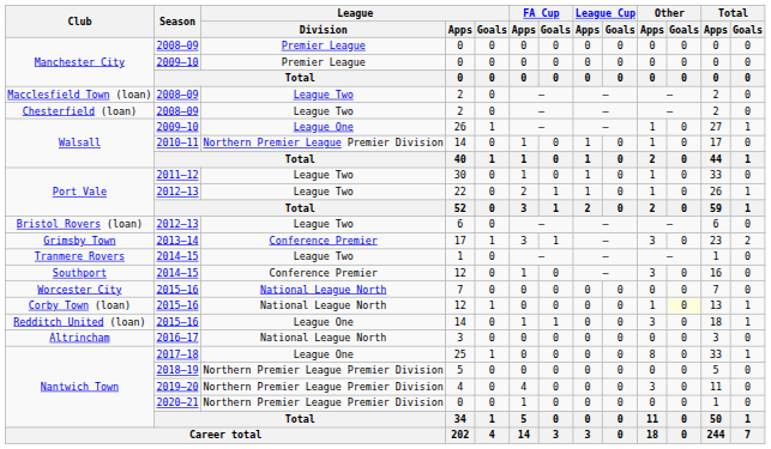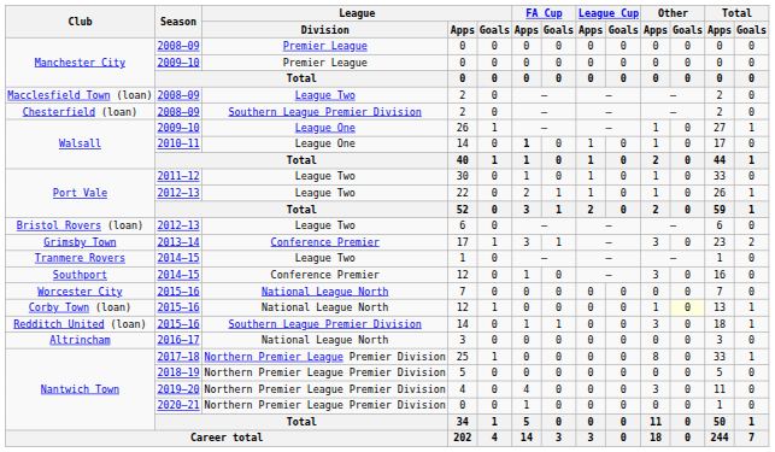Chesterfield (loan) / 2 | League / Division: League Two -> Southern League Premier Division
Walsall / 14 | League / Division: Northern Premier League Premier Division -> League One
Walsall / 14 | FA Cup / Apps: normal -> bold
Redditch United (loan) / 14 | League / Division: League One -> Southern League Premier Division
25 | League / Division: League One -> Northern Premier League Premier Division
